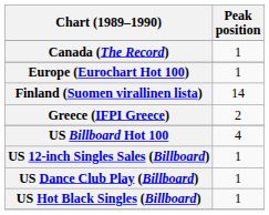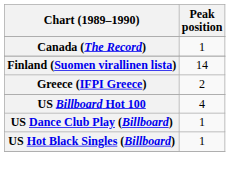- row: Europe (Eurochart Hot 100) | 1
- row: US 12-inch Singles Sales (Billboard) | 1
